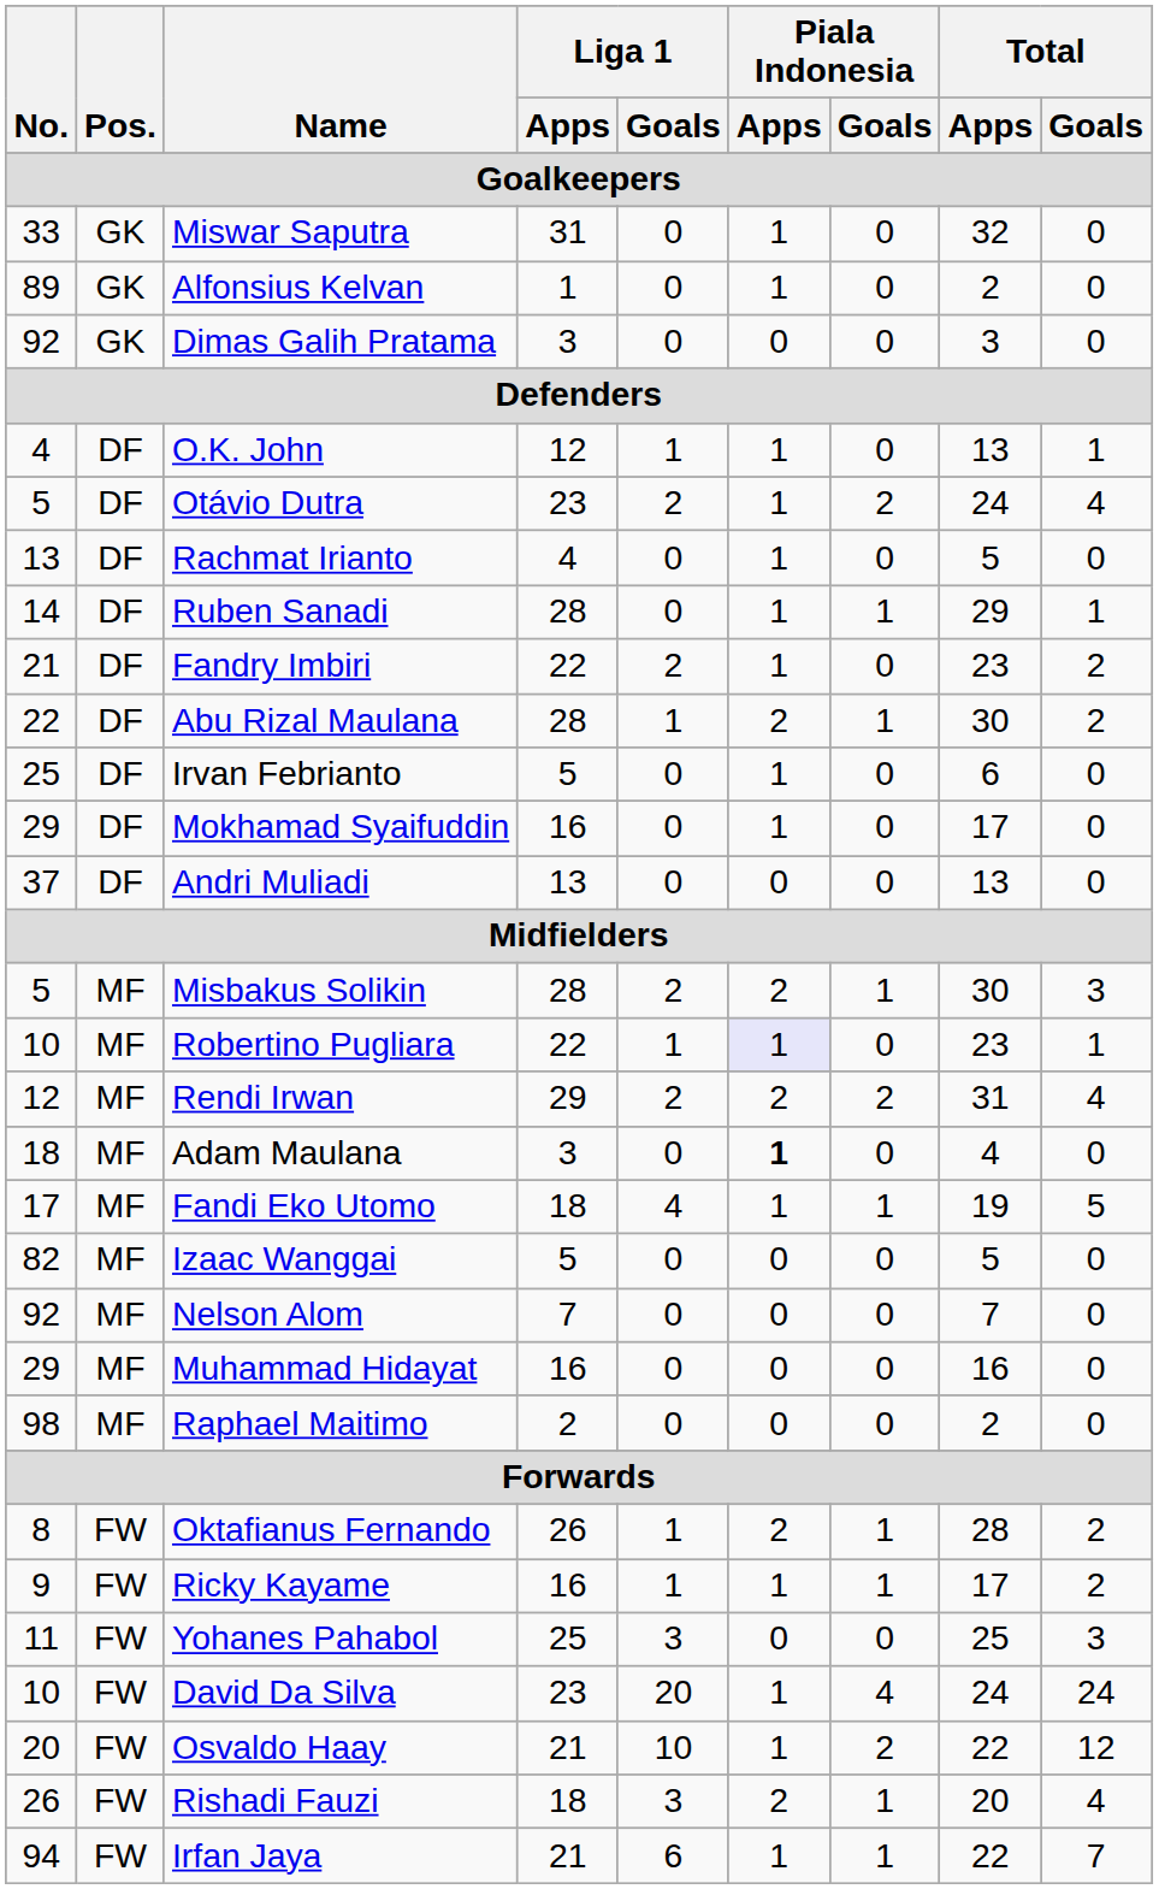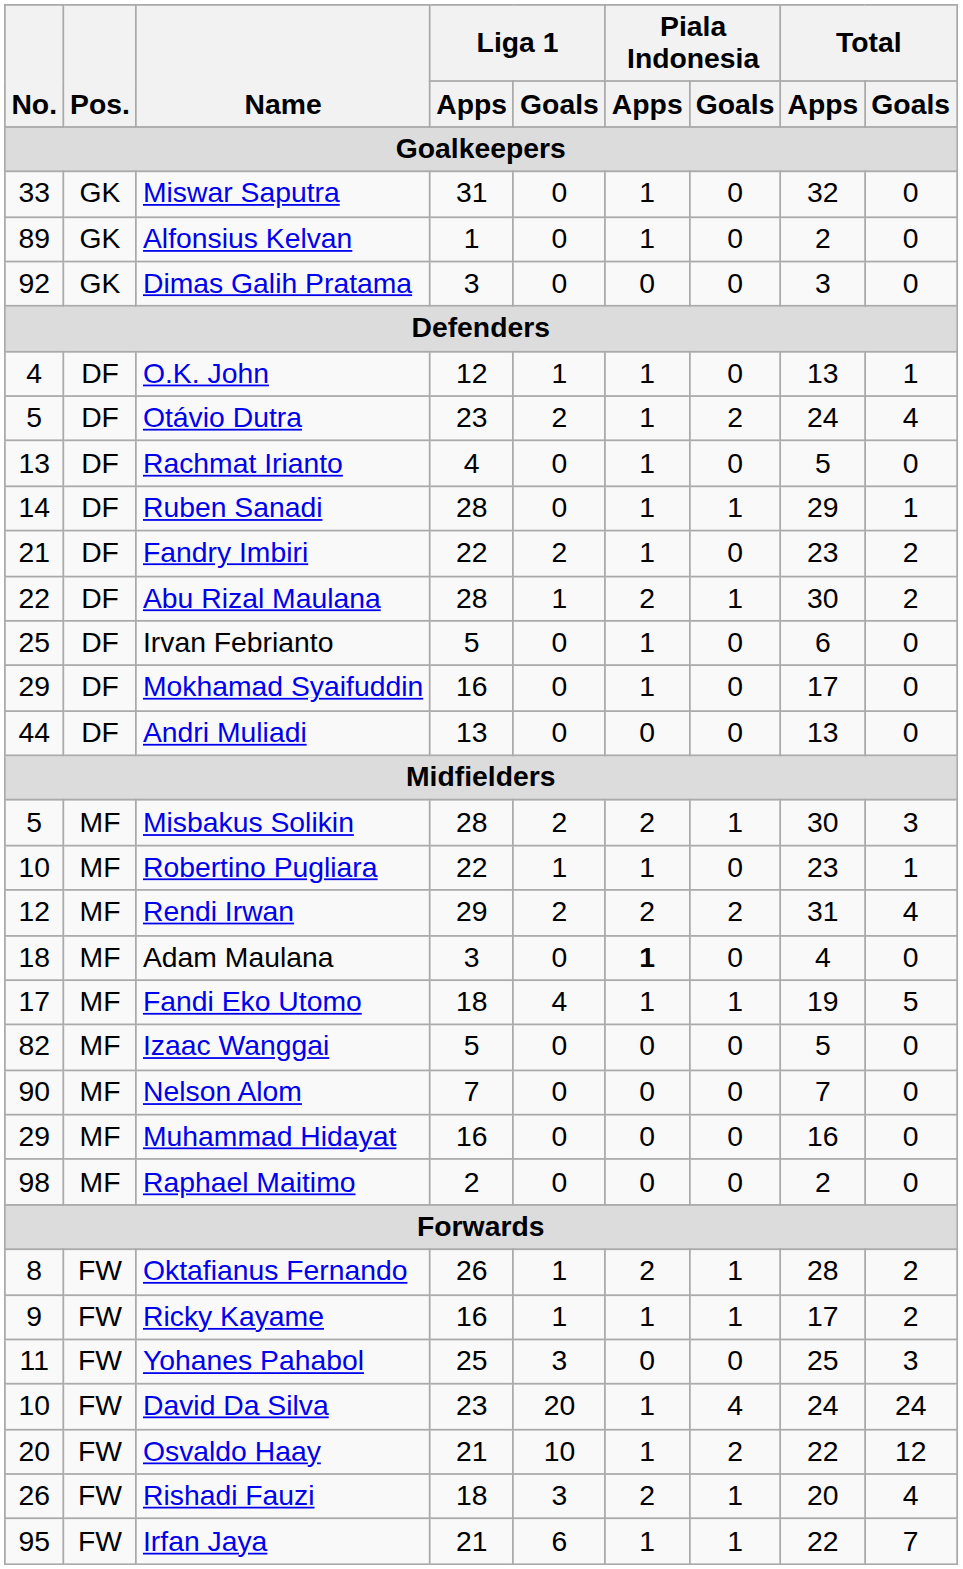Andri Muliadi | No.: 37 -> 44
Robertino Pugliara | Piala Indonesia / Apps: lavender background -> no background
Nelson Alom | No.: 92 -> 90
Irfan Jaya | No.: 94 -> 95
